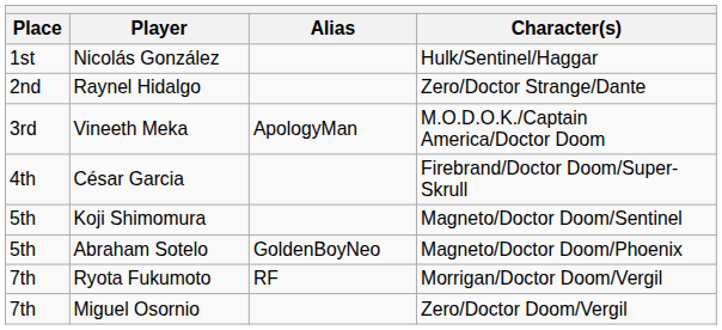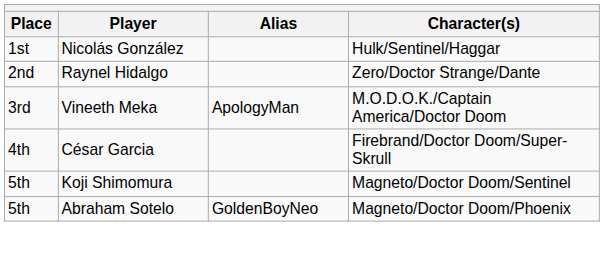- row: 7th | Ryota Fukumoto | RF | Morrigan/Doctor Doom/Vergil
- row: 7th | Miguel Osornio | Zero/Doctor Doom/Vergil
